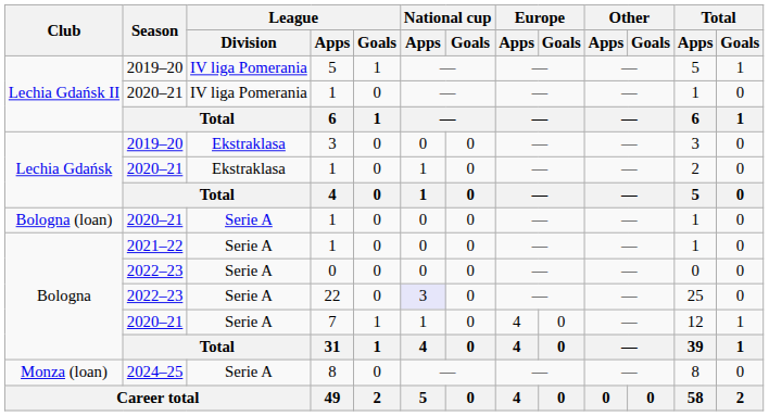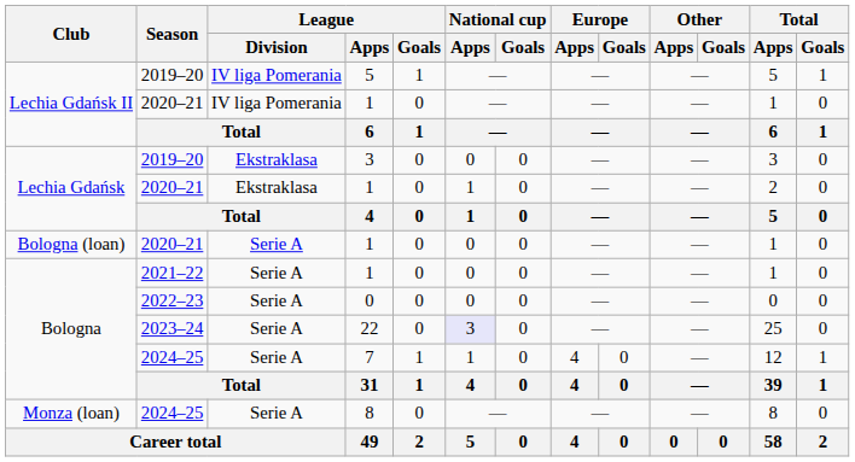22 | Season: 2022–23 -> 2023–24
7 | Season: 2020–21 -> 2024–25
